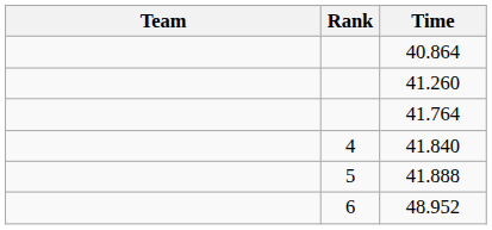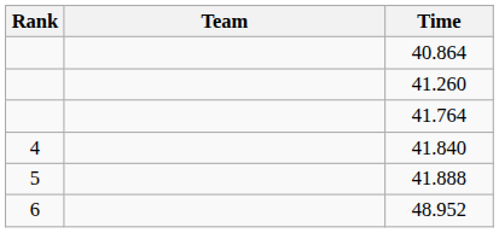columns swapped: Rank <-> Team
